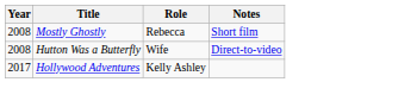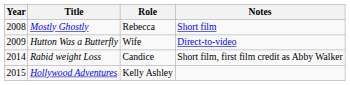Hutton Was a Butterfly | Year: 2008 -> 2009
+ row: 2014 | Rabid weight Loss | Candice | Short film, first film credit as Abby Walker
Hollywood Adventures | Year: 2017 -> 2015
